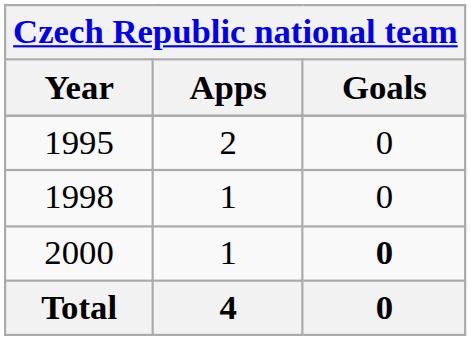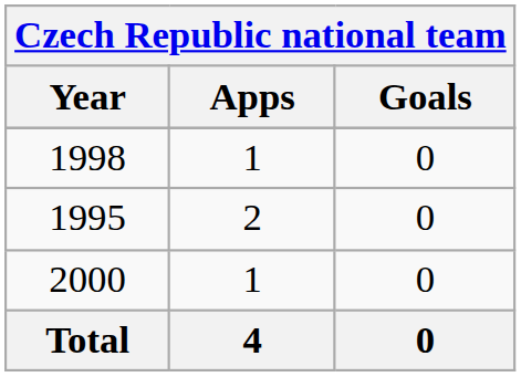rows swapped: 1995 <-> 1998
2000 | Goals: bold -> normal
